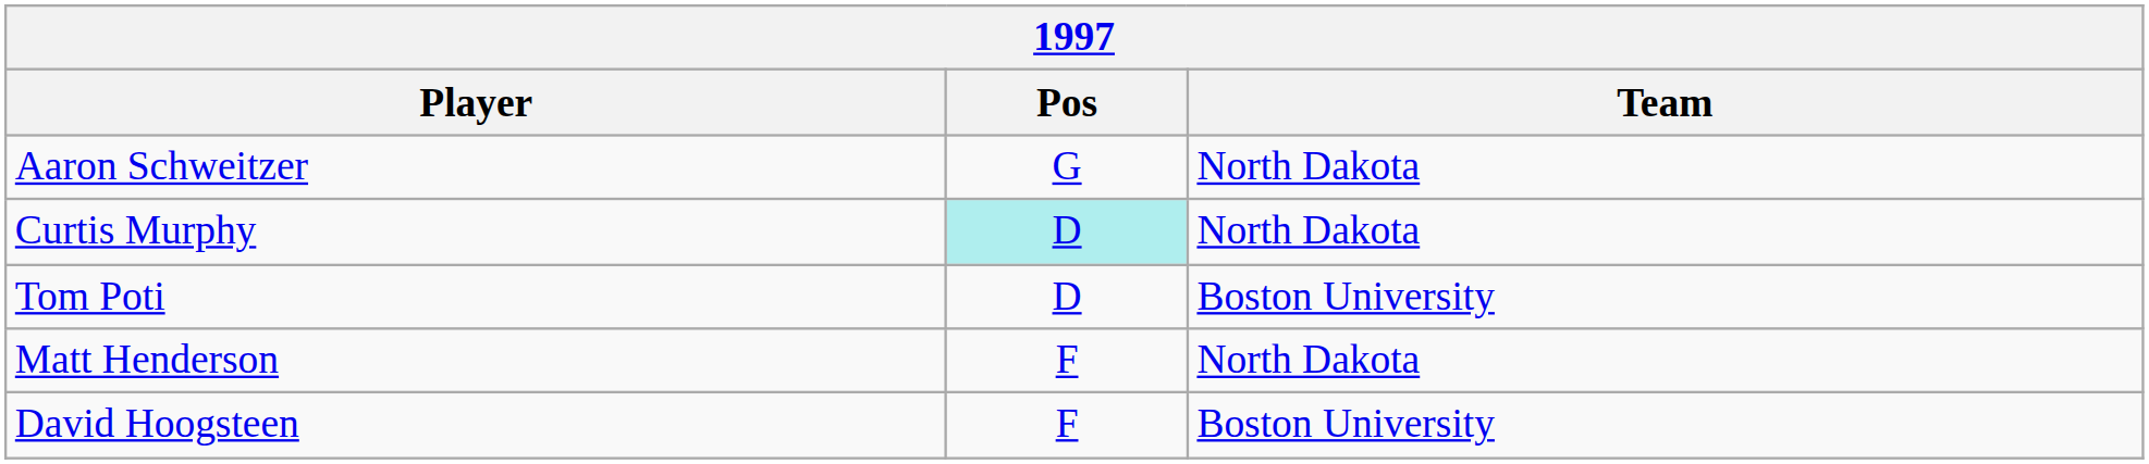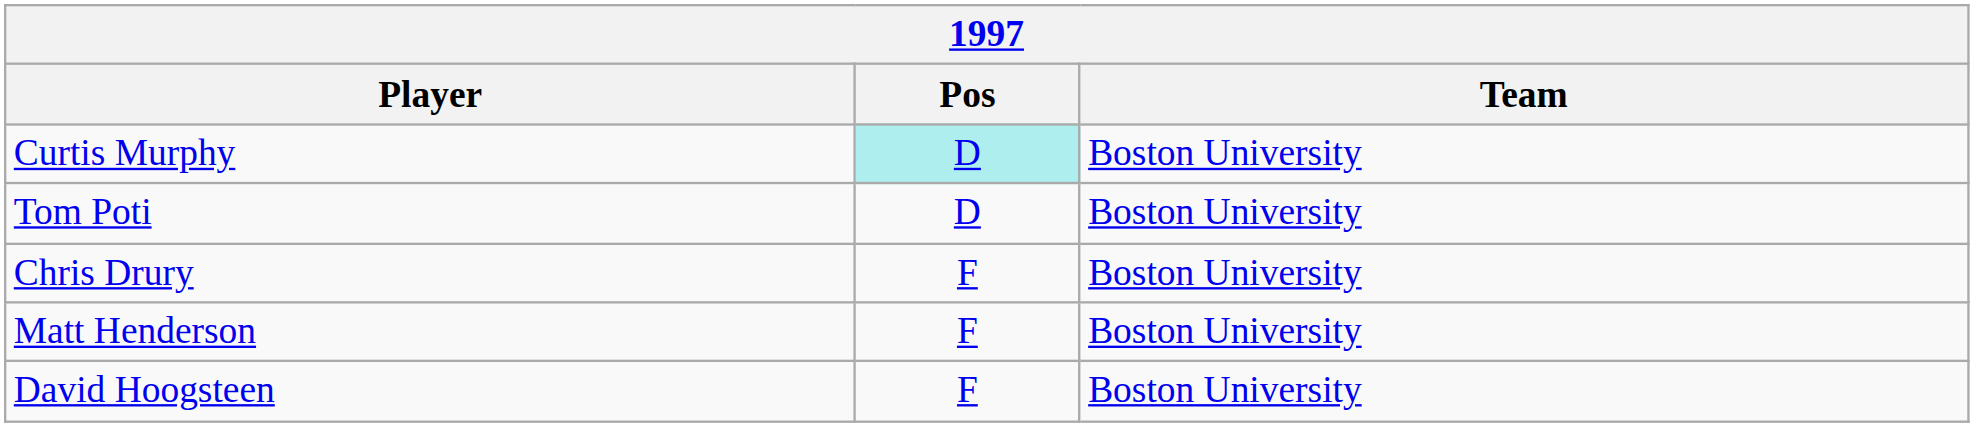- row: Aaron Schweitzer | G | North Dakota
Curtis Murphy | Team: North Dakota -> Boston University
+ row: Chris Drury | F | Boston University
Matt Henderson | Team: North Dakota -> Boston University
